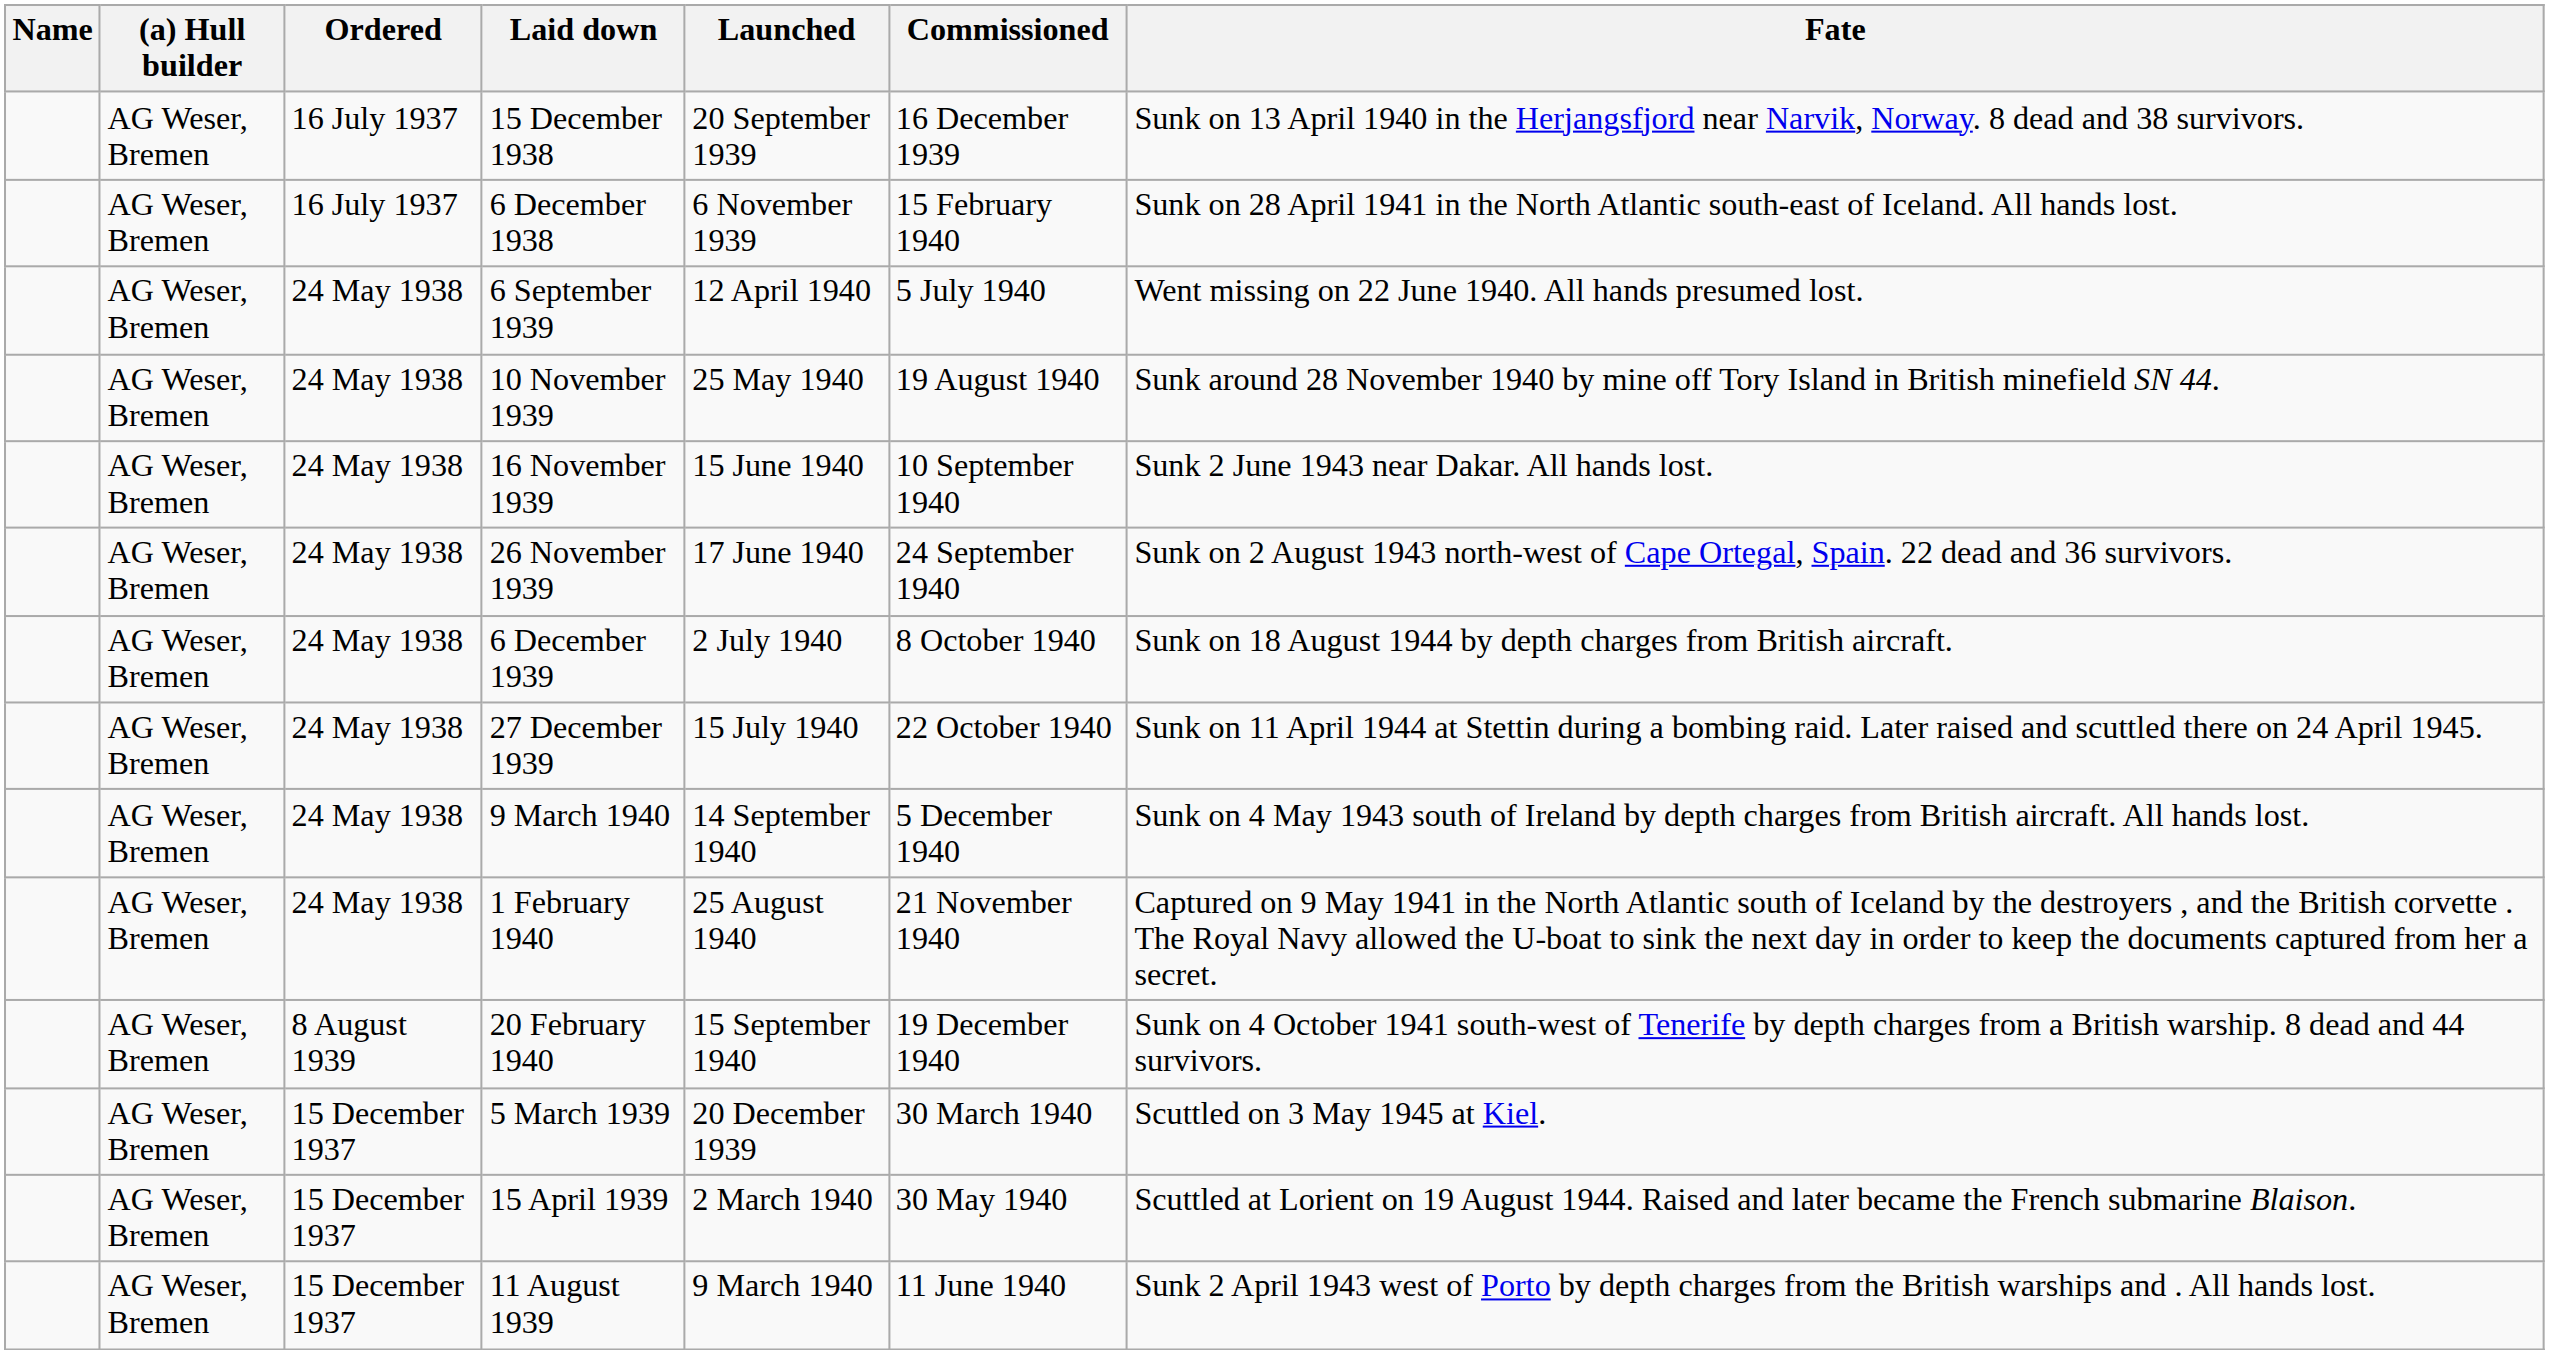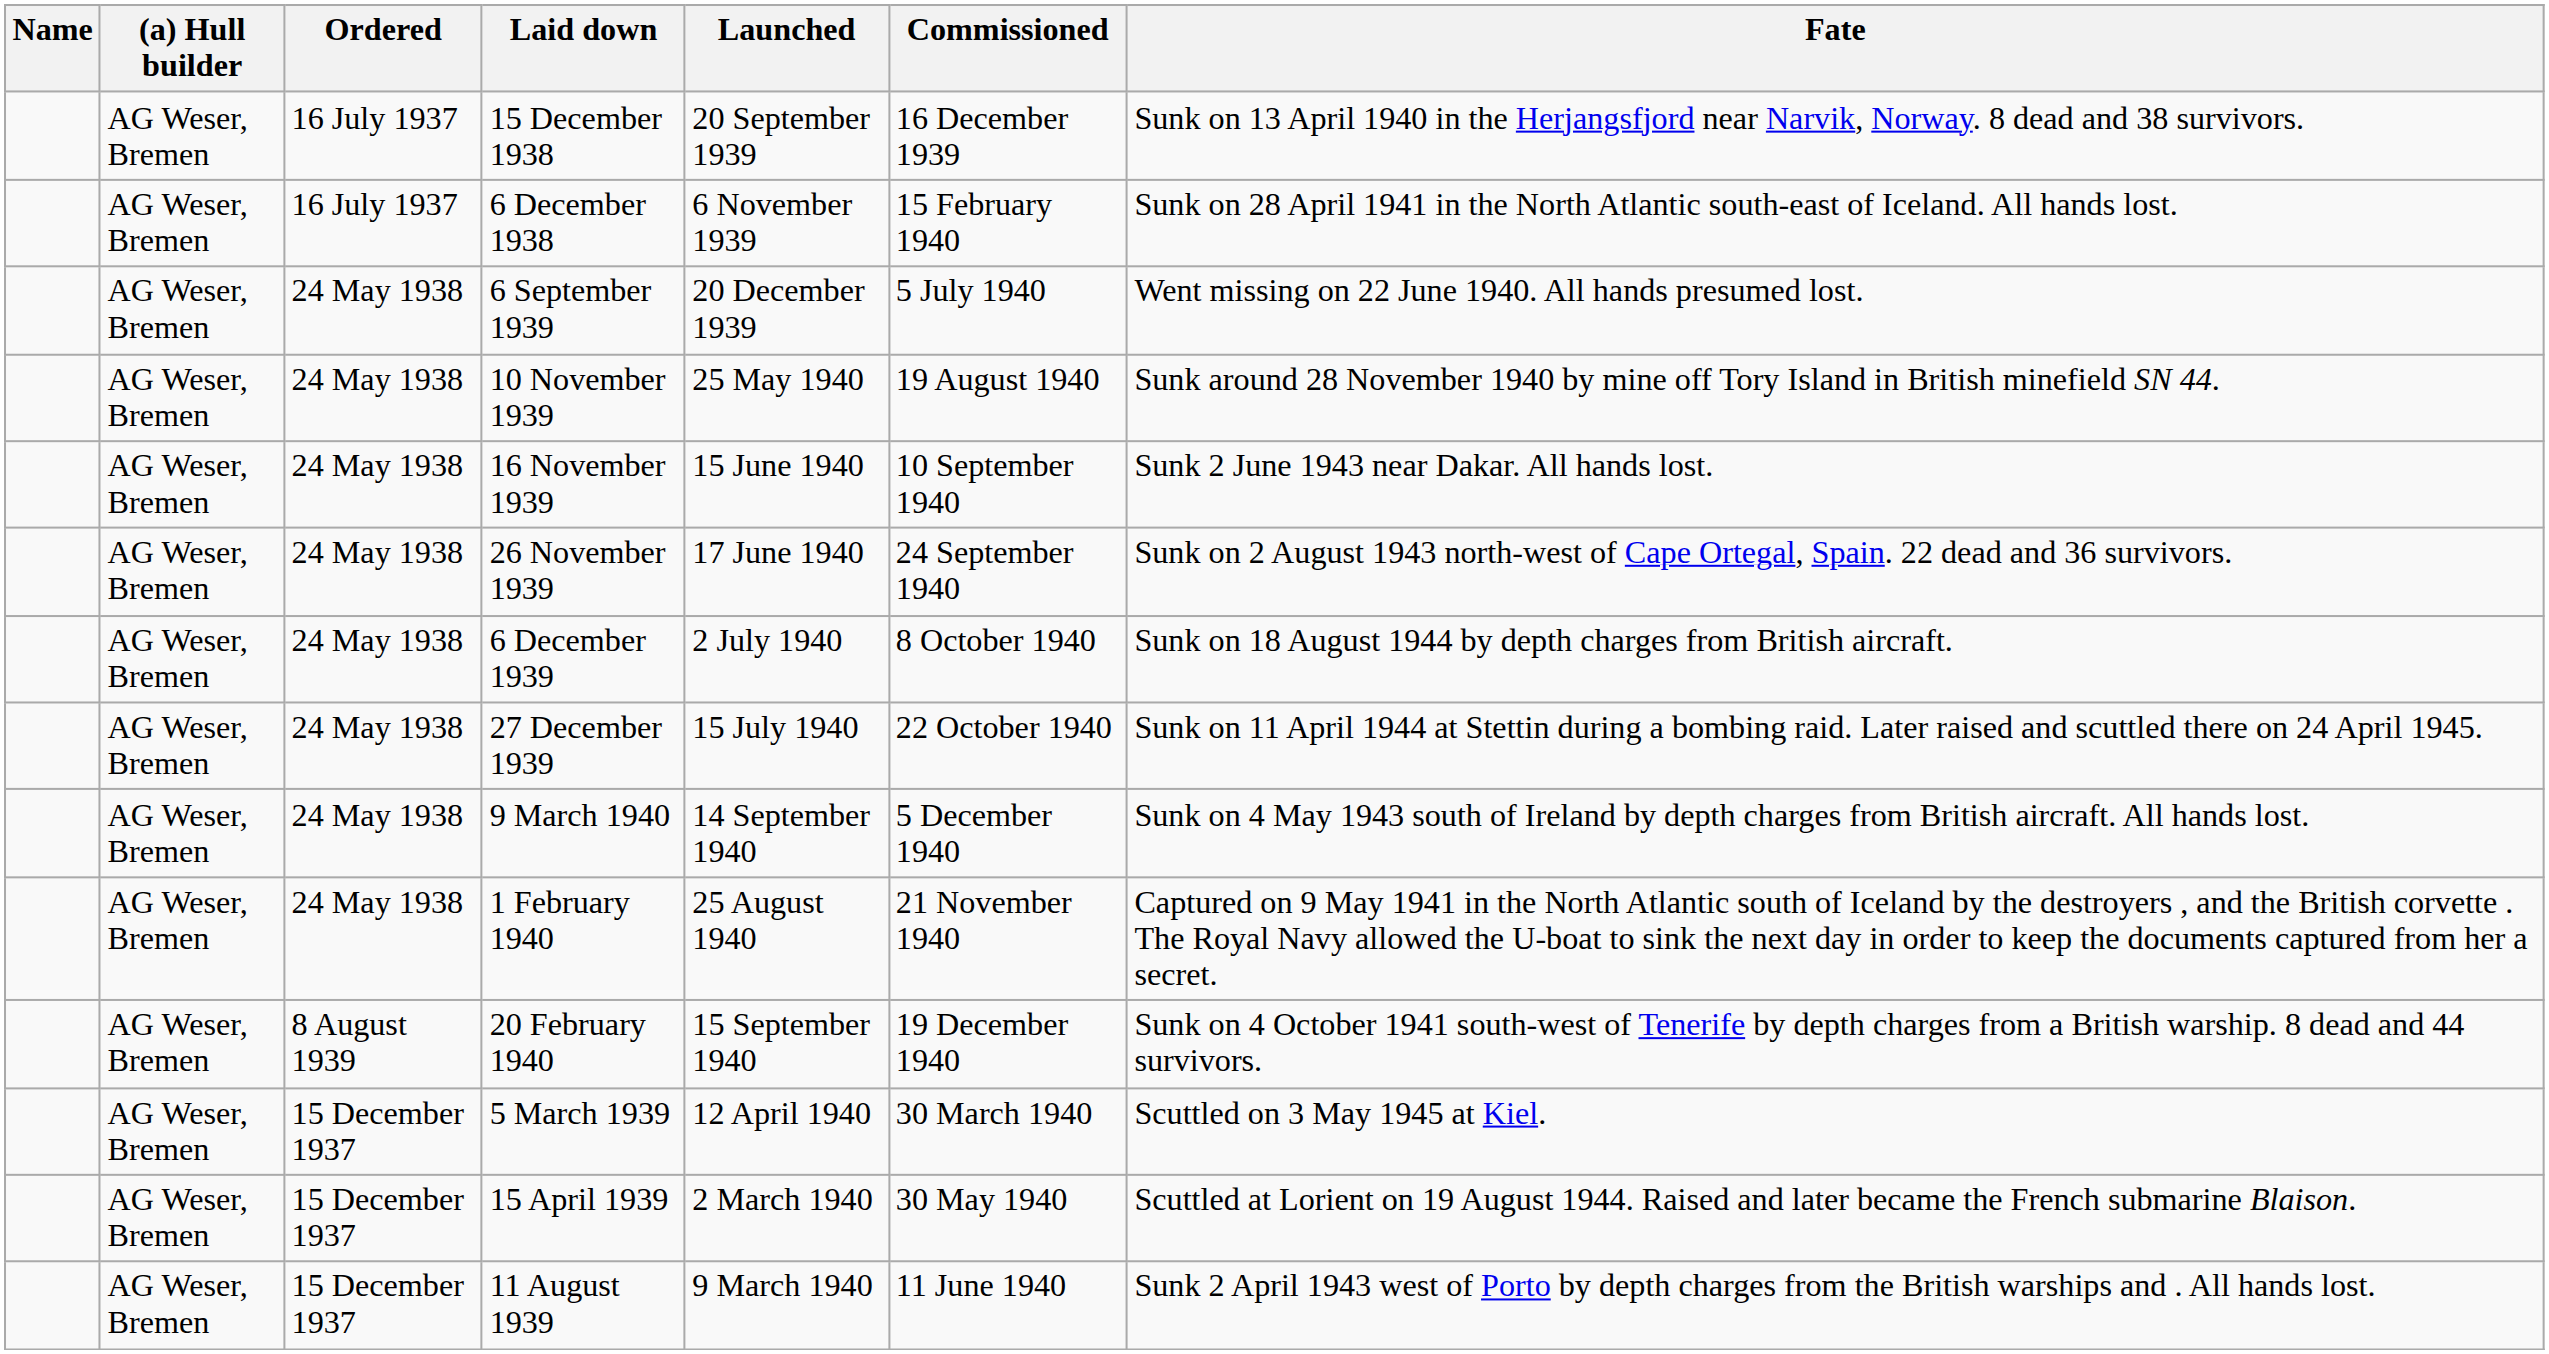6 September 1939 | Launched: 12 April 1940 -> 20 December 1939
5 March 1939 | Launched: 20 December 1939 -> 12 April 1940
